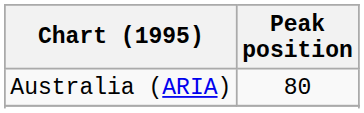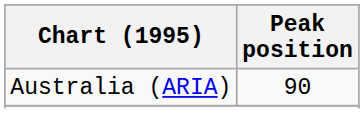Australia (ARIA) | Peak position: 80 -> 90
